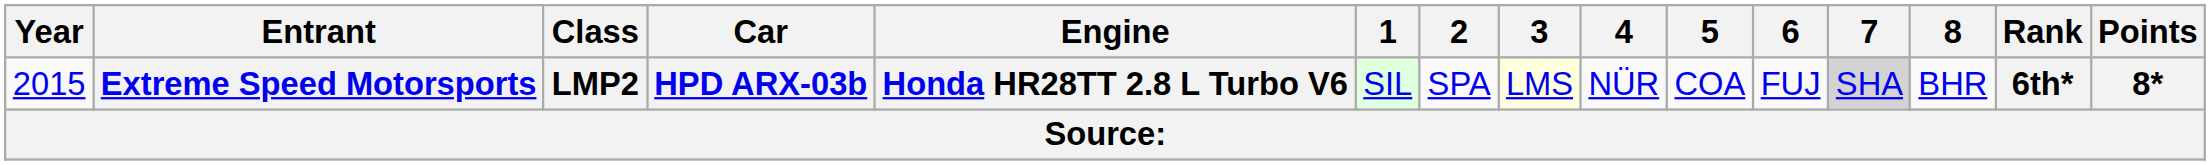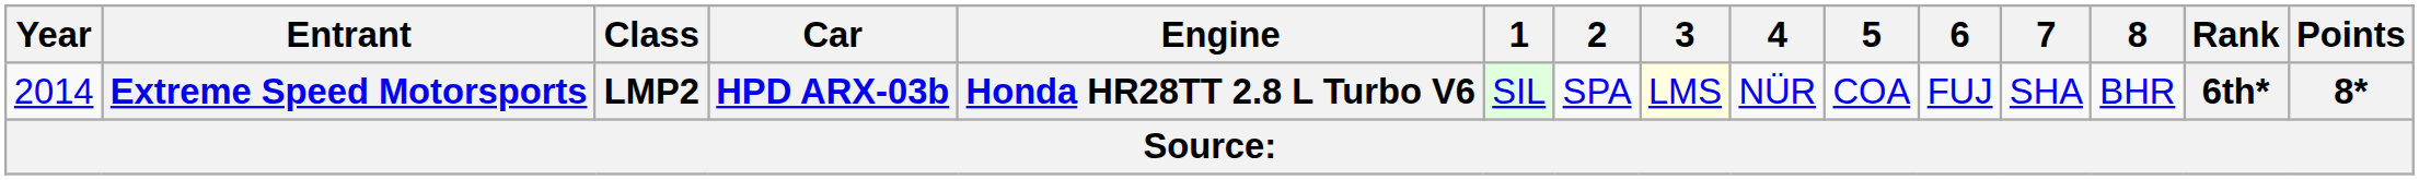Extreme Speed Motorsports | Year: 2015 -> 2014
Extreme Speed Motorsports | 7: lightgrey background -> no background
